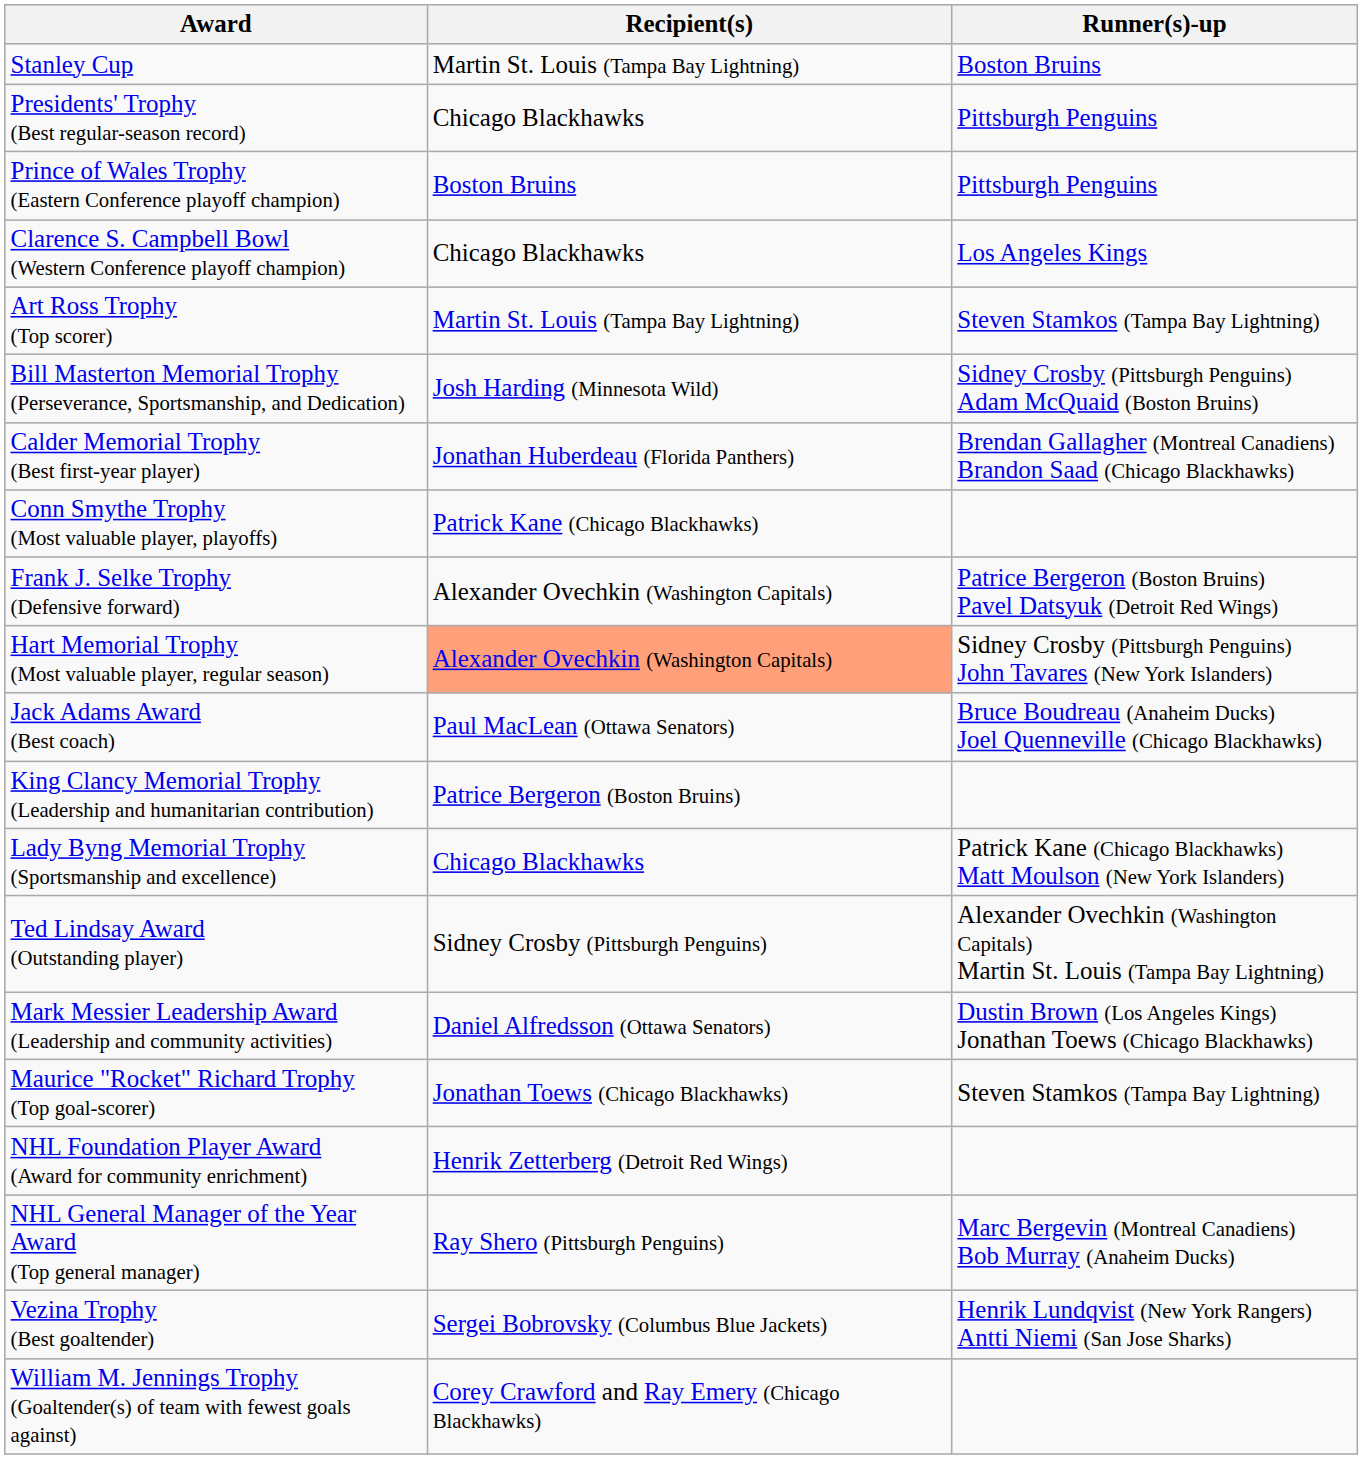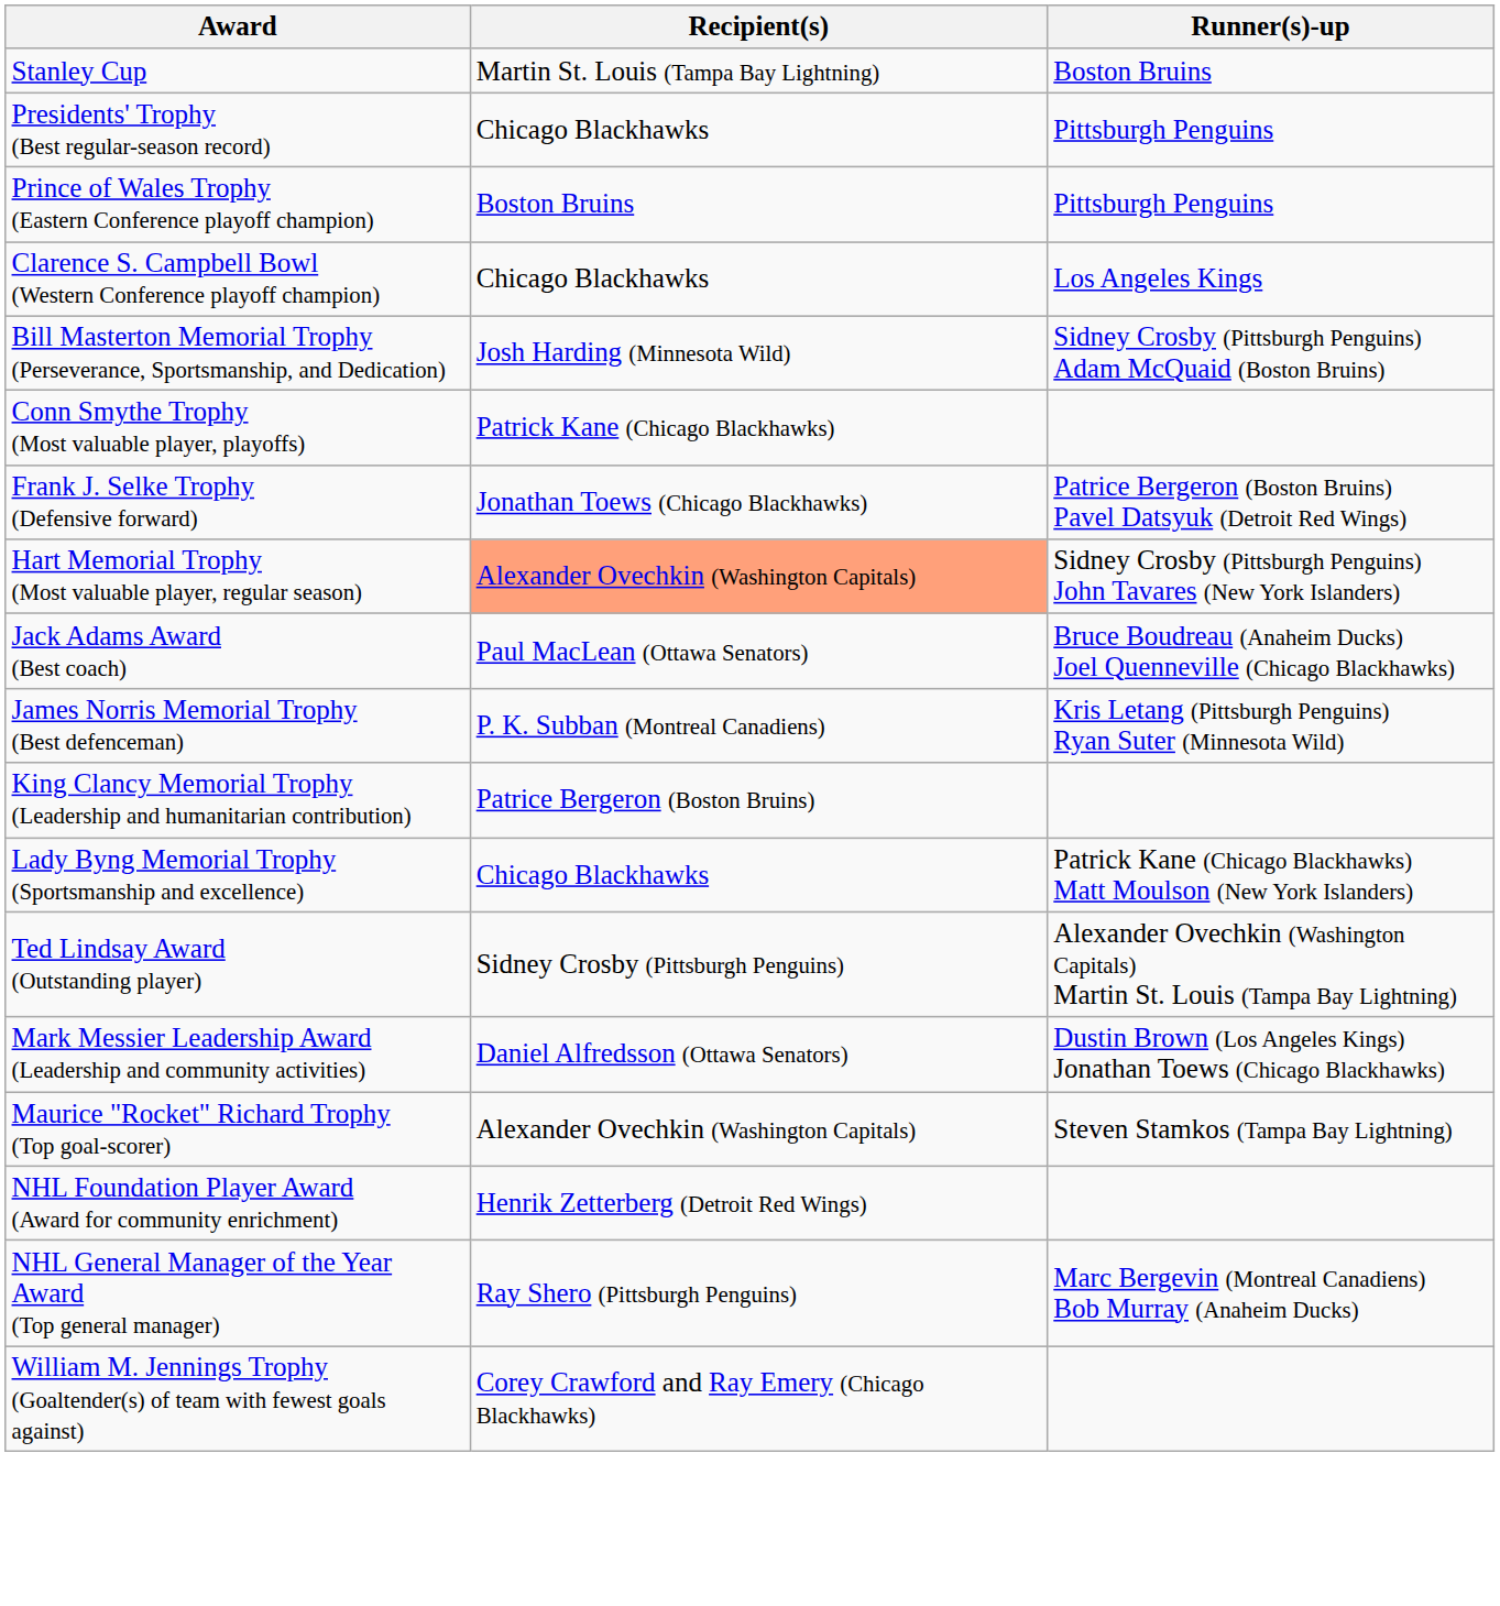- row: Art Ross Trophy (Top scorer) | Martin St. Louis (Tampa Bay Lightning) | Steven Stamkos (Tampa Bay Lightning)
- row: Calder Memorial Trophy (Best first-year player) | Jonathan Huberdeau (Florida Panthers) | Brendan Gallagher (Montreal Canadiens) Brandon Saad (Chicago Blackhawks)
Frank J. Selke Trophy (Defensive forward) | Recipient(s): Alexander Ovechkin (Washington Capitals) -> Jonathan Toews (Chicago Blackhawks)
+ row: James Norris Memorial Trophy (Best defenceman) | P. K. Subban (Montreal Canadiens) | Kris Letang (Pittsburgh Penguins) Ryan Suter (Minnesota Wild)
Maurice "Rocket" Richard Trophy (Top goal-scorer) | Recipient(s): Jonathan Toews (Chicago Blackhawks) -> Alexander Ovechkin (Washington Capitals)
- row: Vezina Trophy (Best goaltender) | Sergei Bobrovsky (Columbus Blue Jackets) | Henrik Lundqvist (New York Rangers) Antti Niemi (San Jose Sharks)
